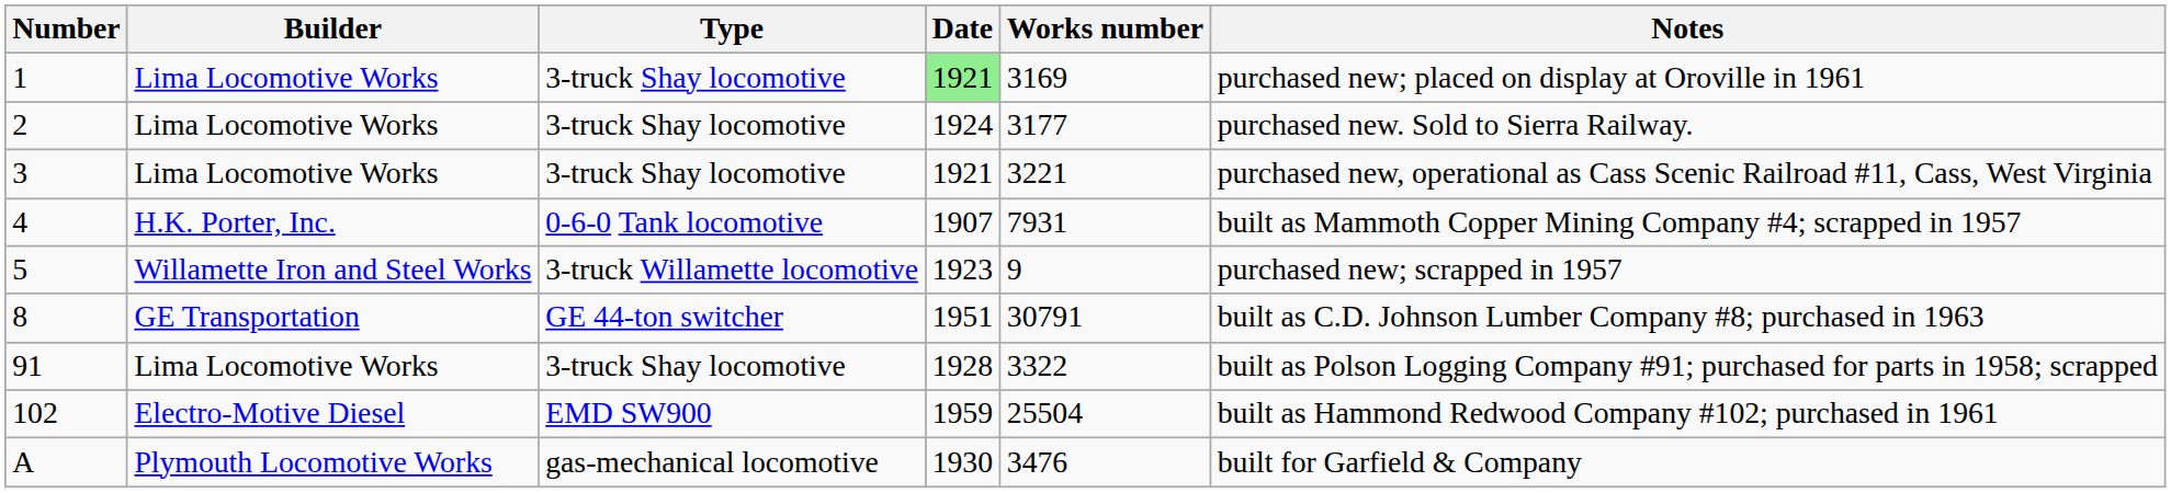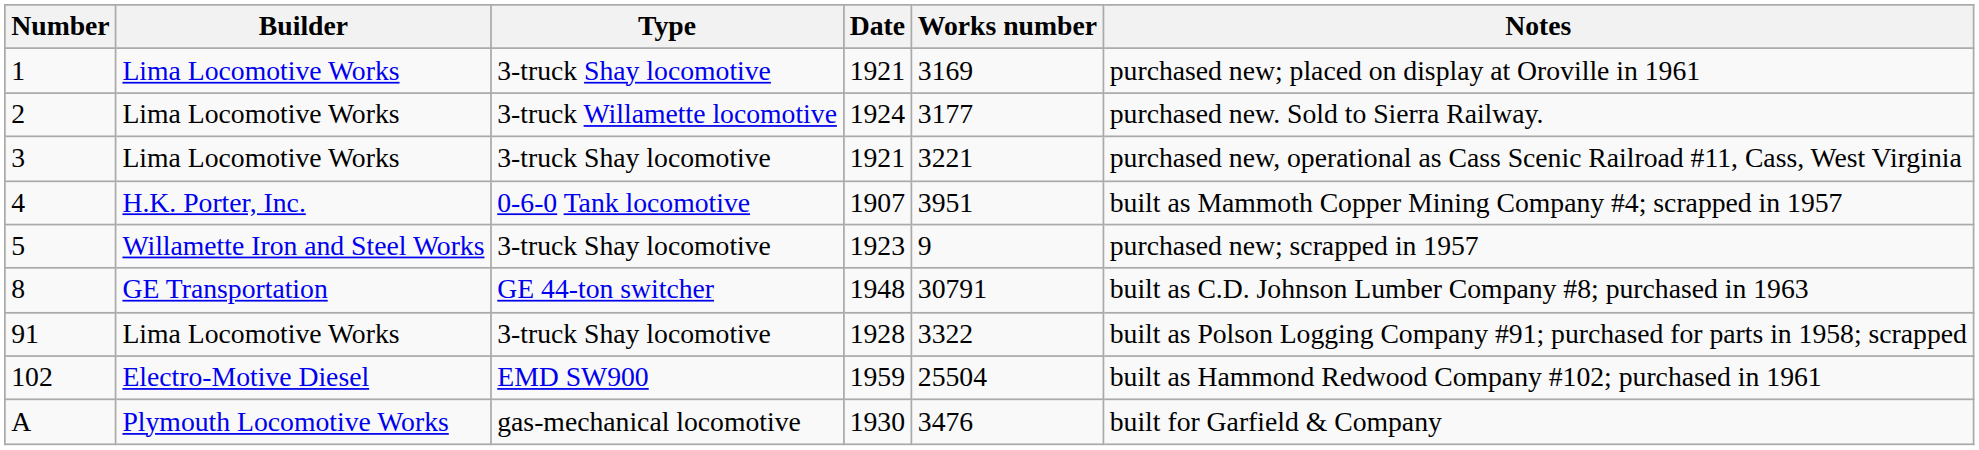1 | Date: lightgreen background -> no background
2 | Type: 3-truck Shay locomotive -> 3-truck Willamette locomotive
4 | Works number: 7931 -> 3951
5 | Type: 3-truck Willamette locomotive -> 3-truck Shay locomotive
8 | Date: 1951 -> 1948
